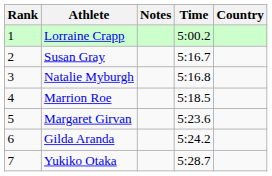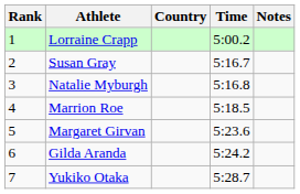columns swapped: Country <-> Notes
